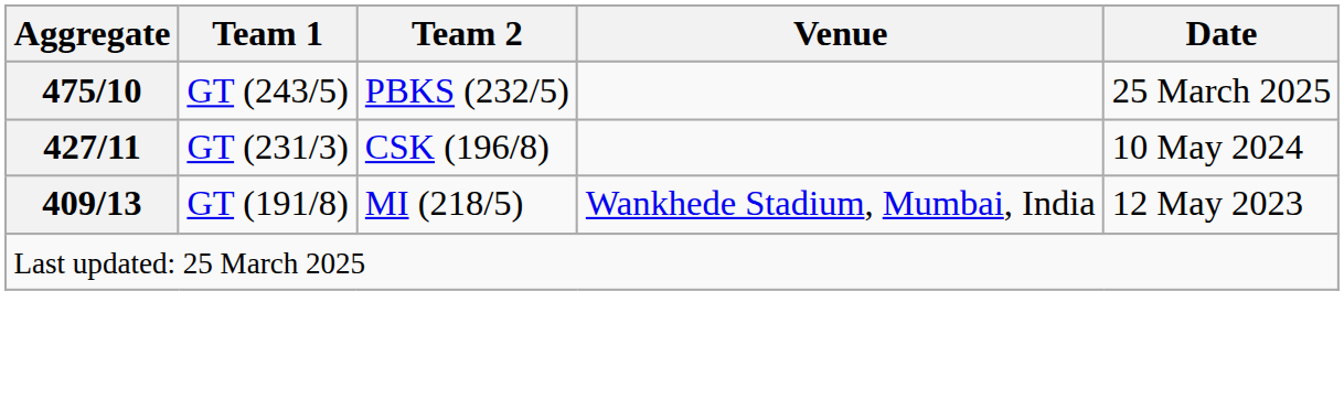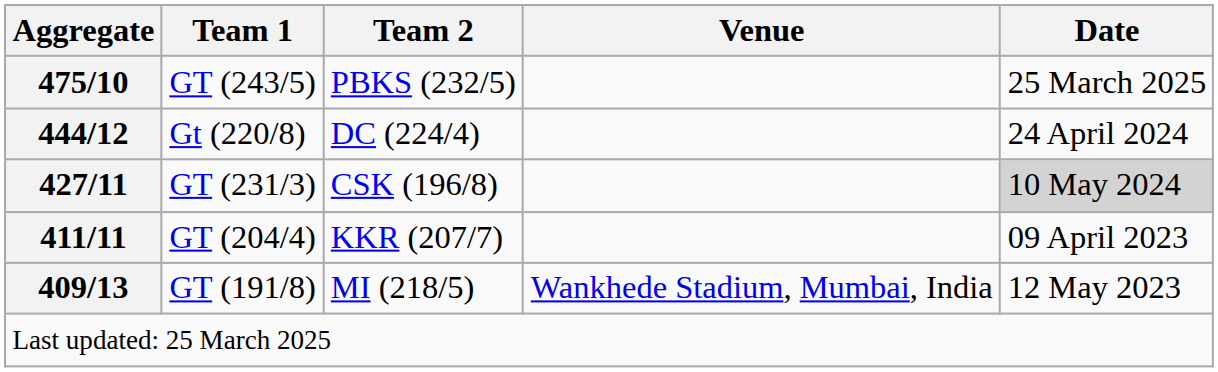+ row: 444/12 | Gt (220/8) | DC (224/4) | 24 April 2024
GT (231/3) | Date: no background -> lightgrey background
+ row: 411/11 | GT (204/4) | KKR (207/7) | 09 April 2023
